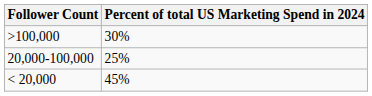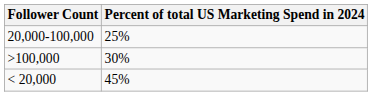rows swapped: >100,000 <-> 20,000-100,000
